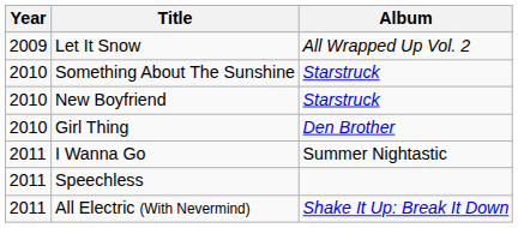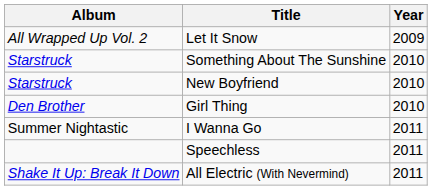columns swapped: Year <-> Album
